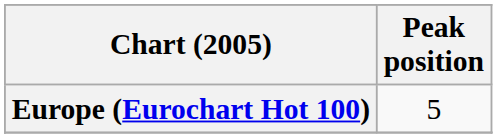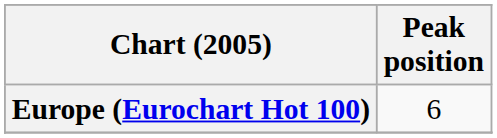Europe (Eurochart Hot 100) | Peak position: 5 -> 6
